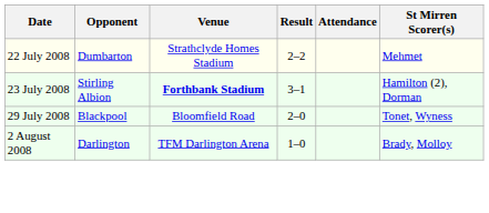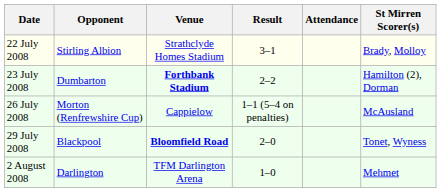22 July 2008 | Opponent: Dumbarton -> Stirling Albion
22 July 2008 | Result: 2–2 -> 3–1
22 July 2008 | St Mirren Scorer(s): Mehmet -> Brady, Molloy
23 July 2008 | Opponent: Stirling Albion -> Dumbarton
23 July 2008 | Result: 3–1 -> 2–2
+ row: 26 July 2008 | Morton (Renfrewshire Cup) | Cappielow | 1–1 (5–4 on penalties) | McAusland
29 July 2008 | Venue: normal -> bold
2 August 2008 | St Mirren Scorer(s): Brady, Molloy -> Mehmet
